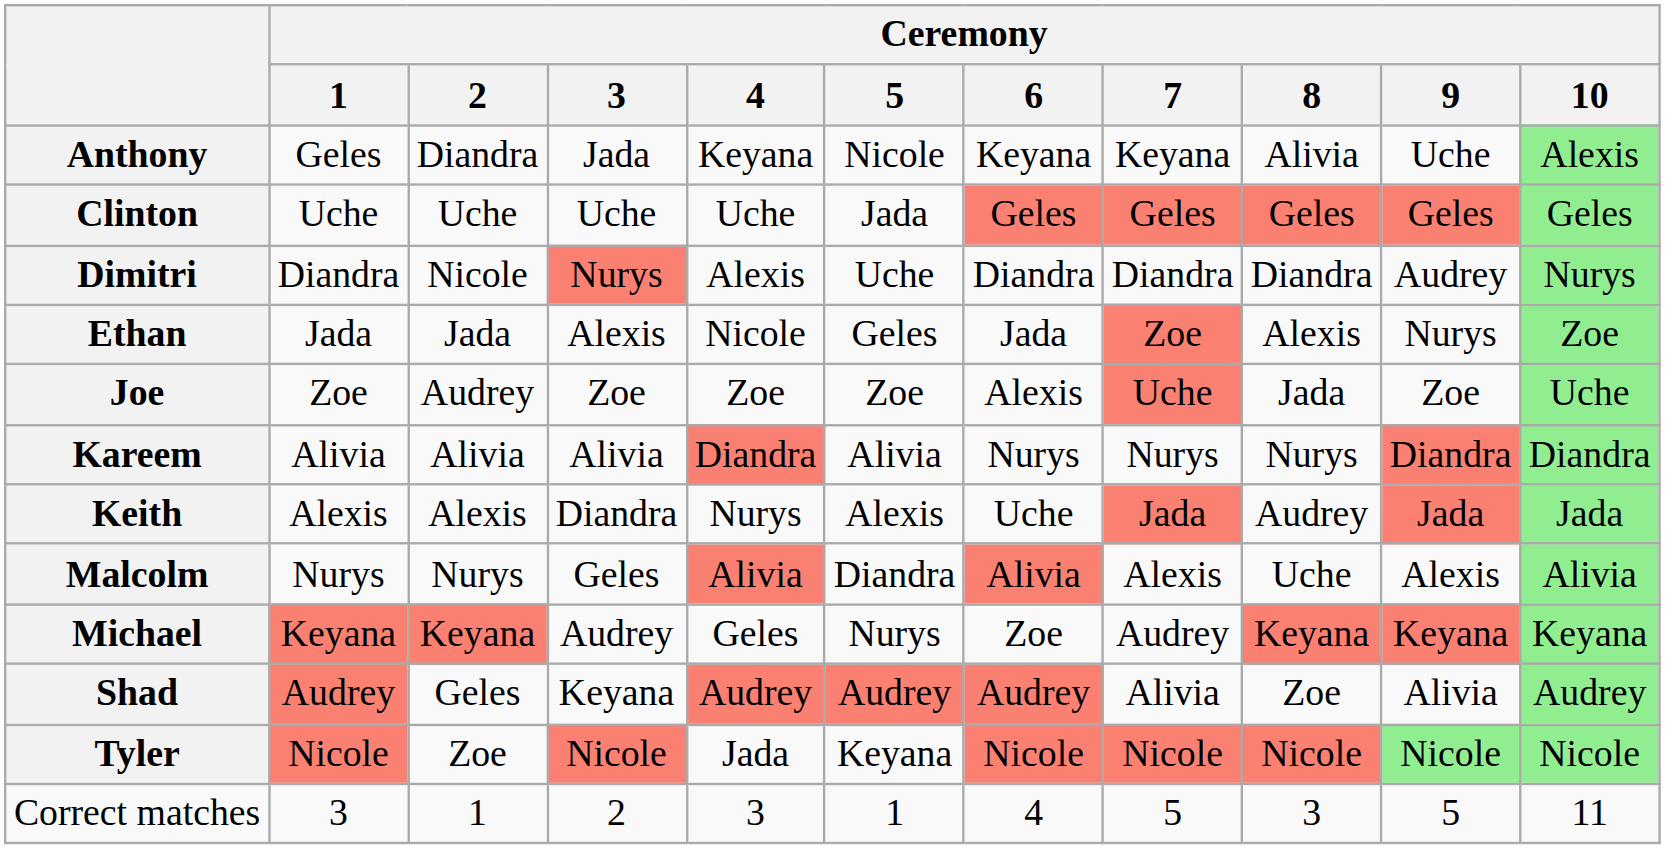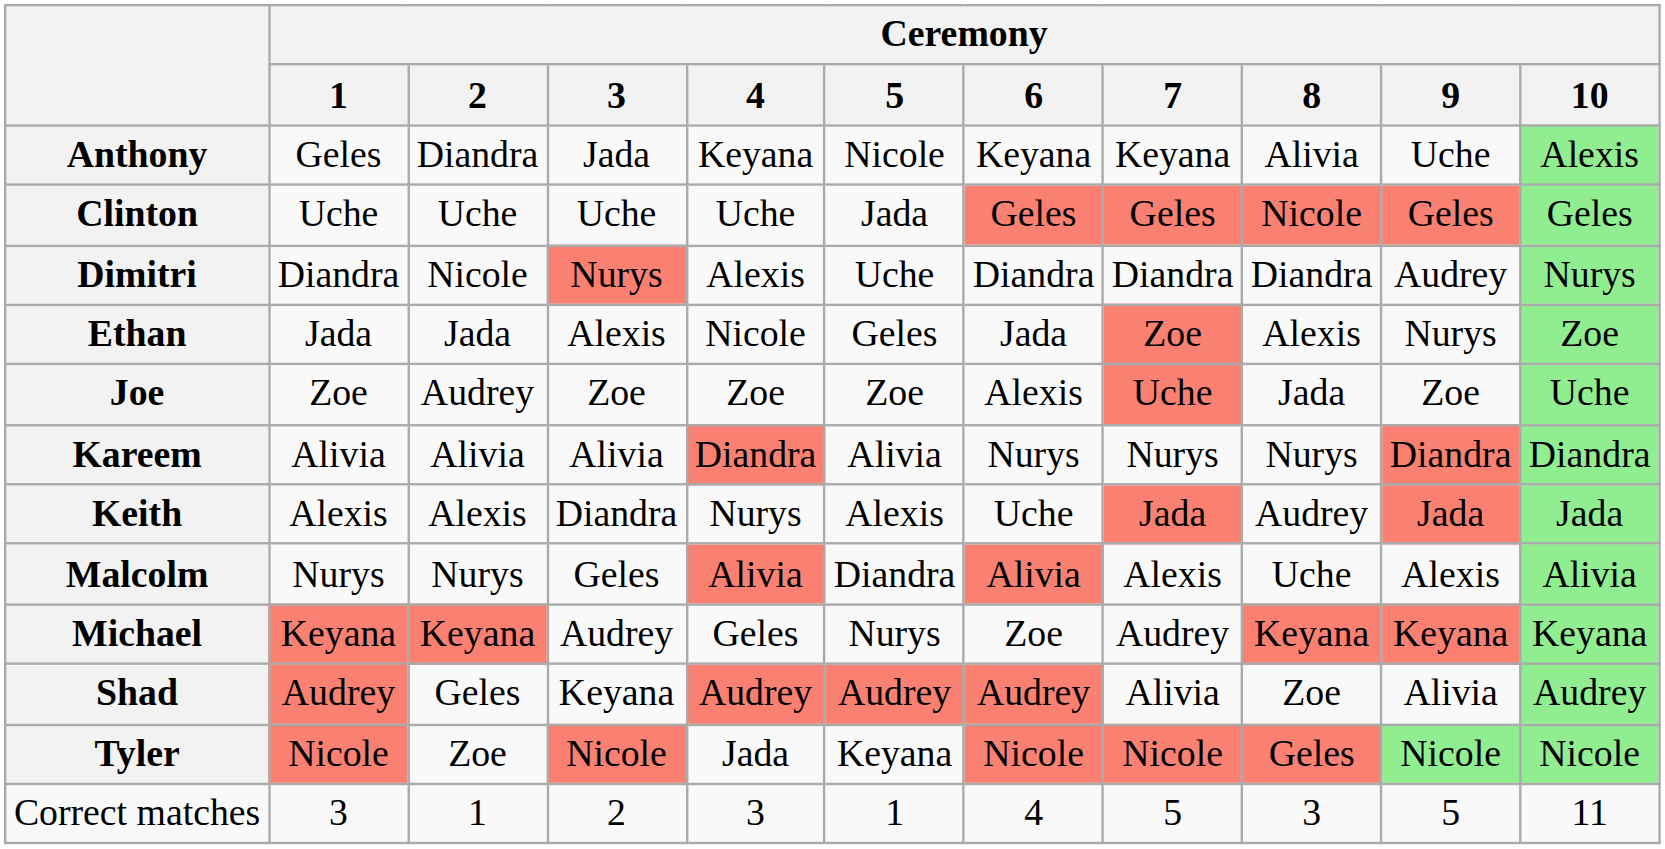Clinton | Ceremony / 8: Geles -> Nicole
Tyler | Ceremony / 8: Nicole -> Geles
